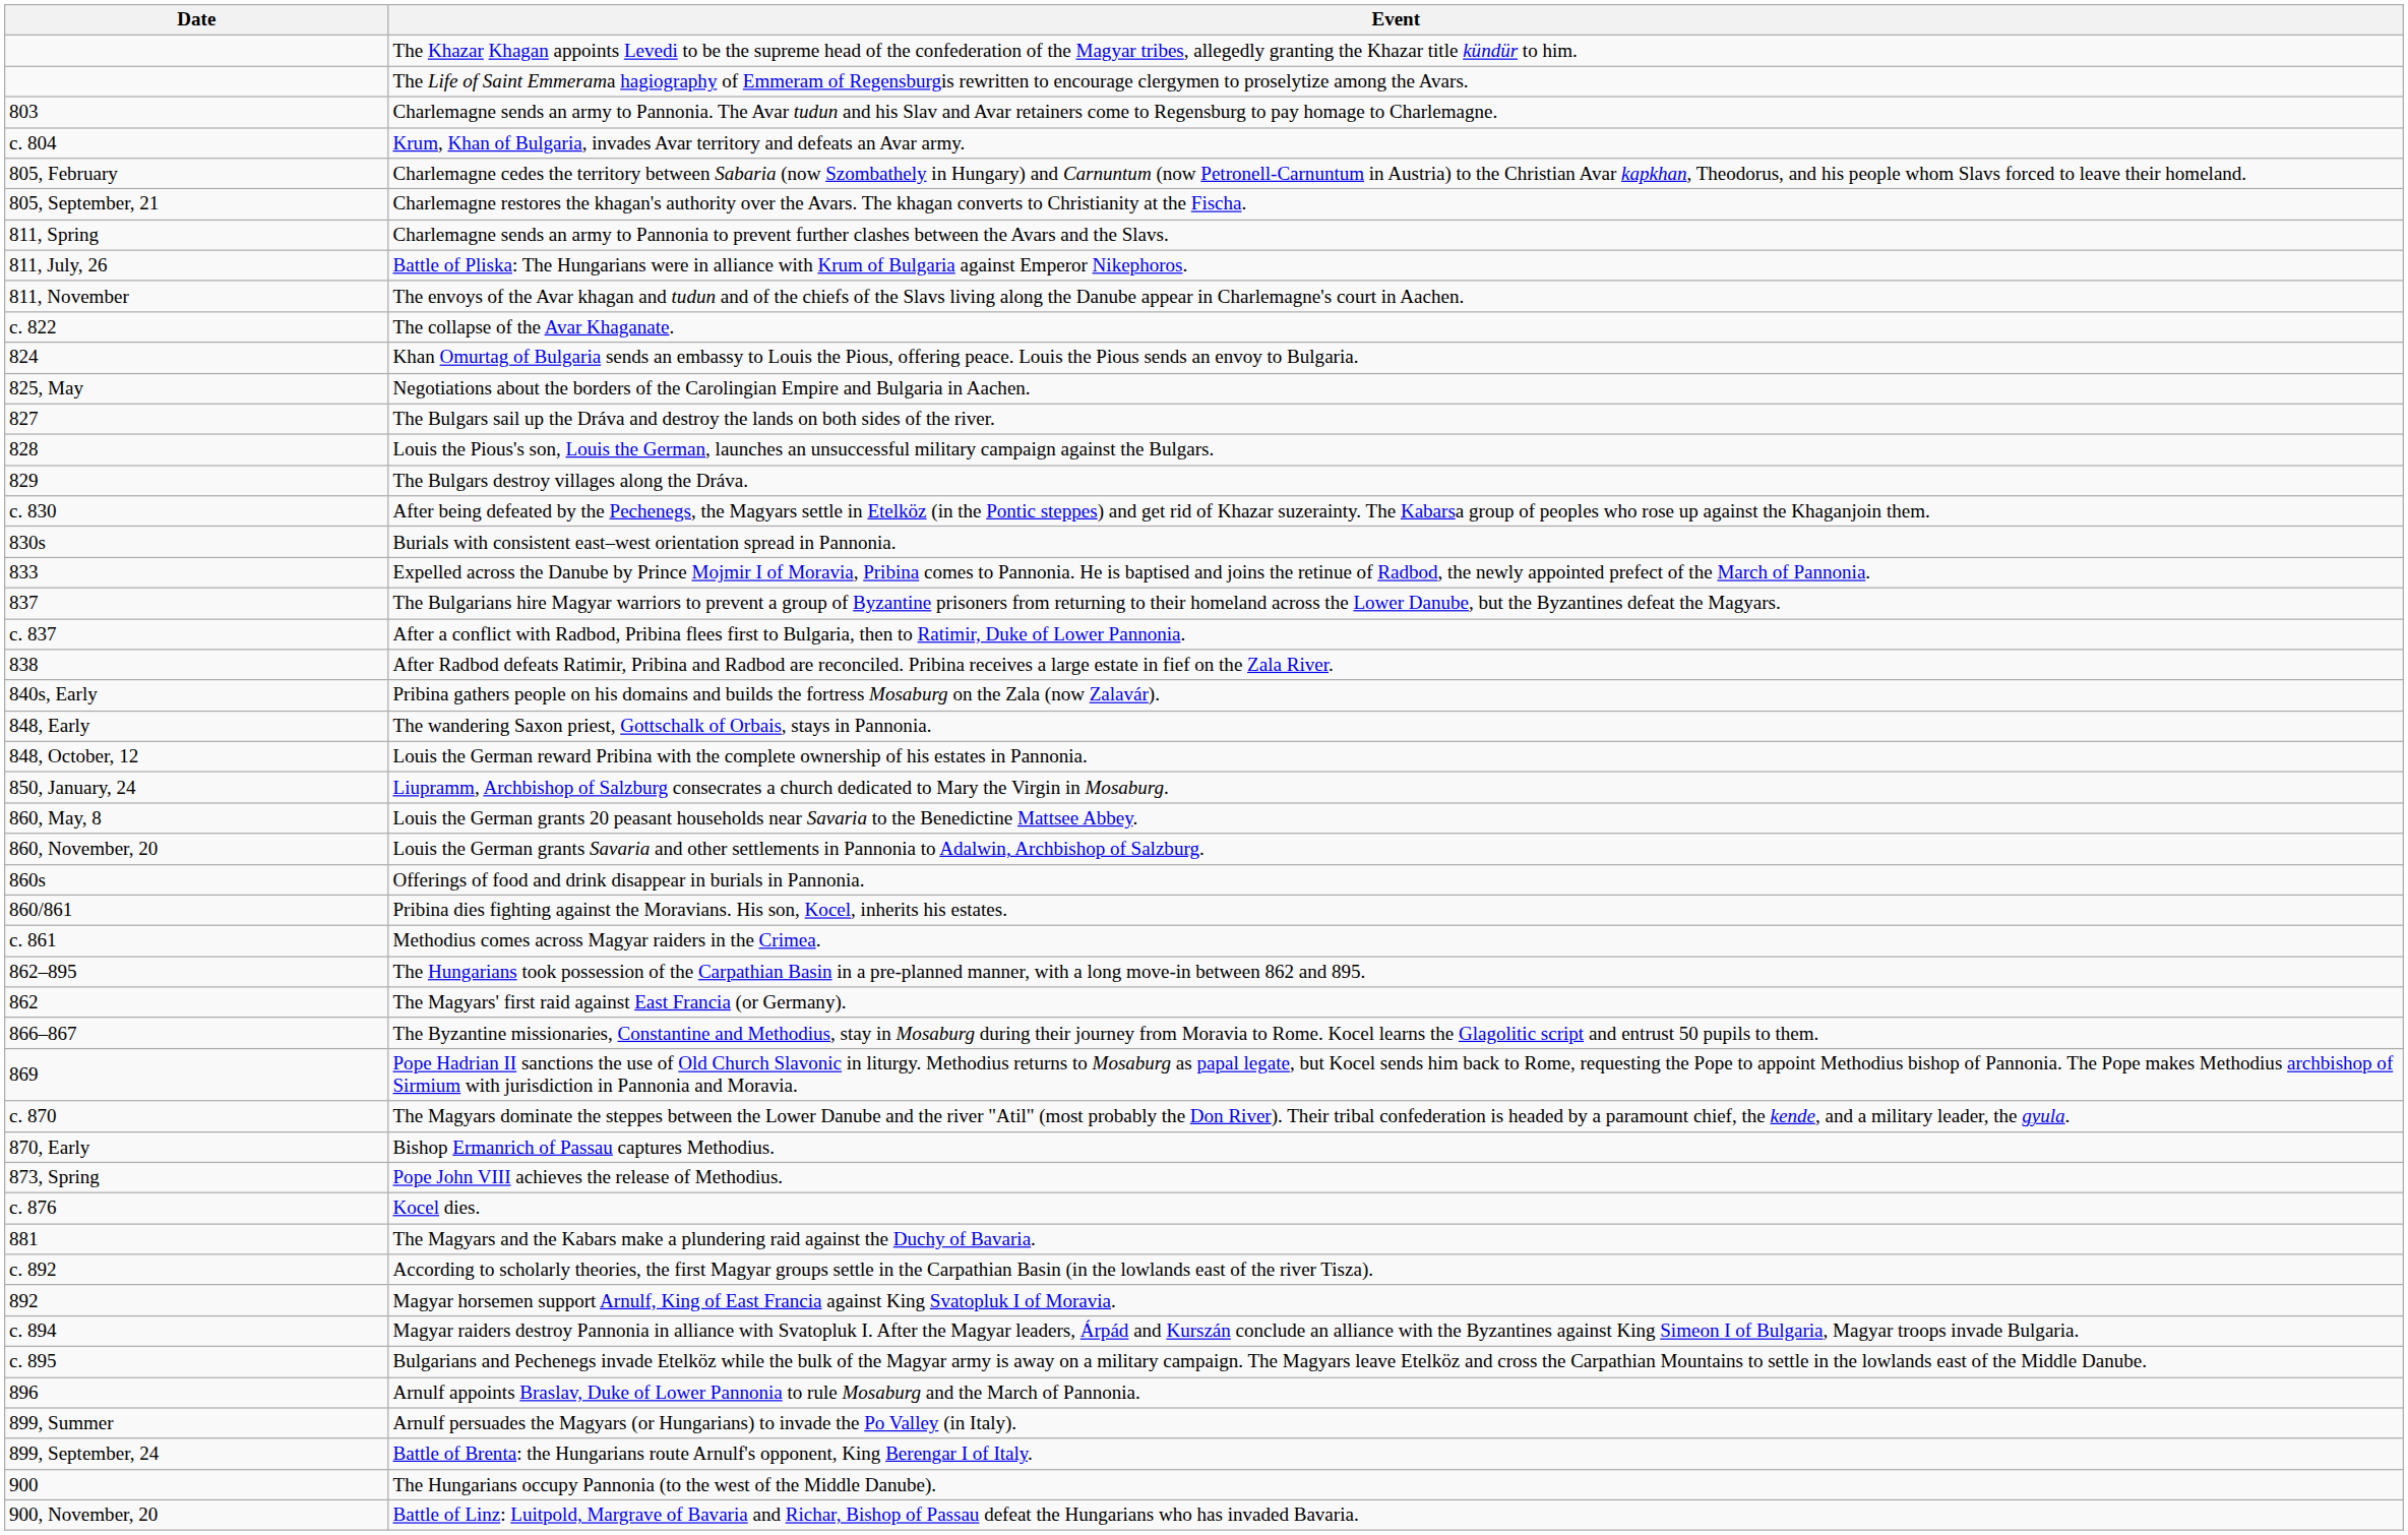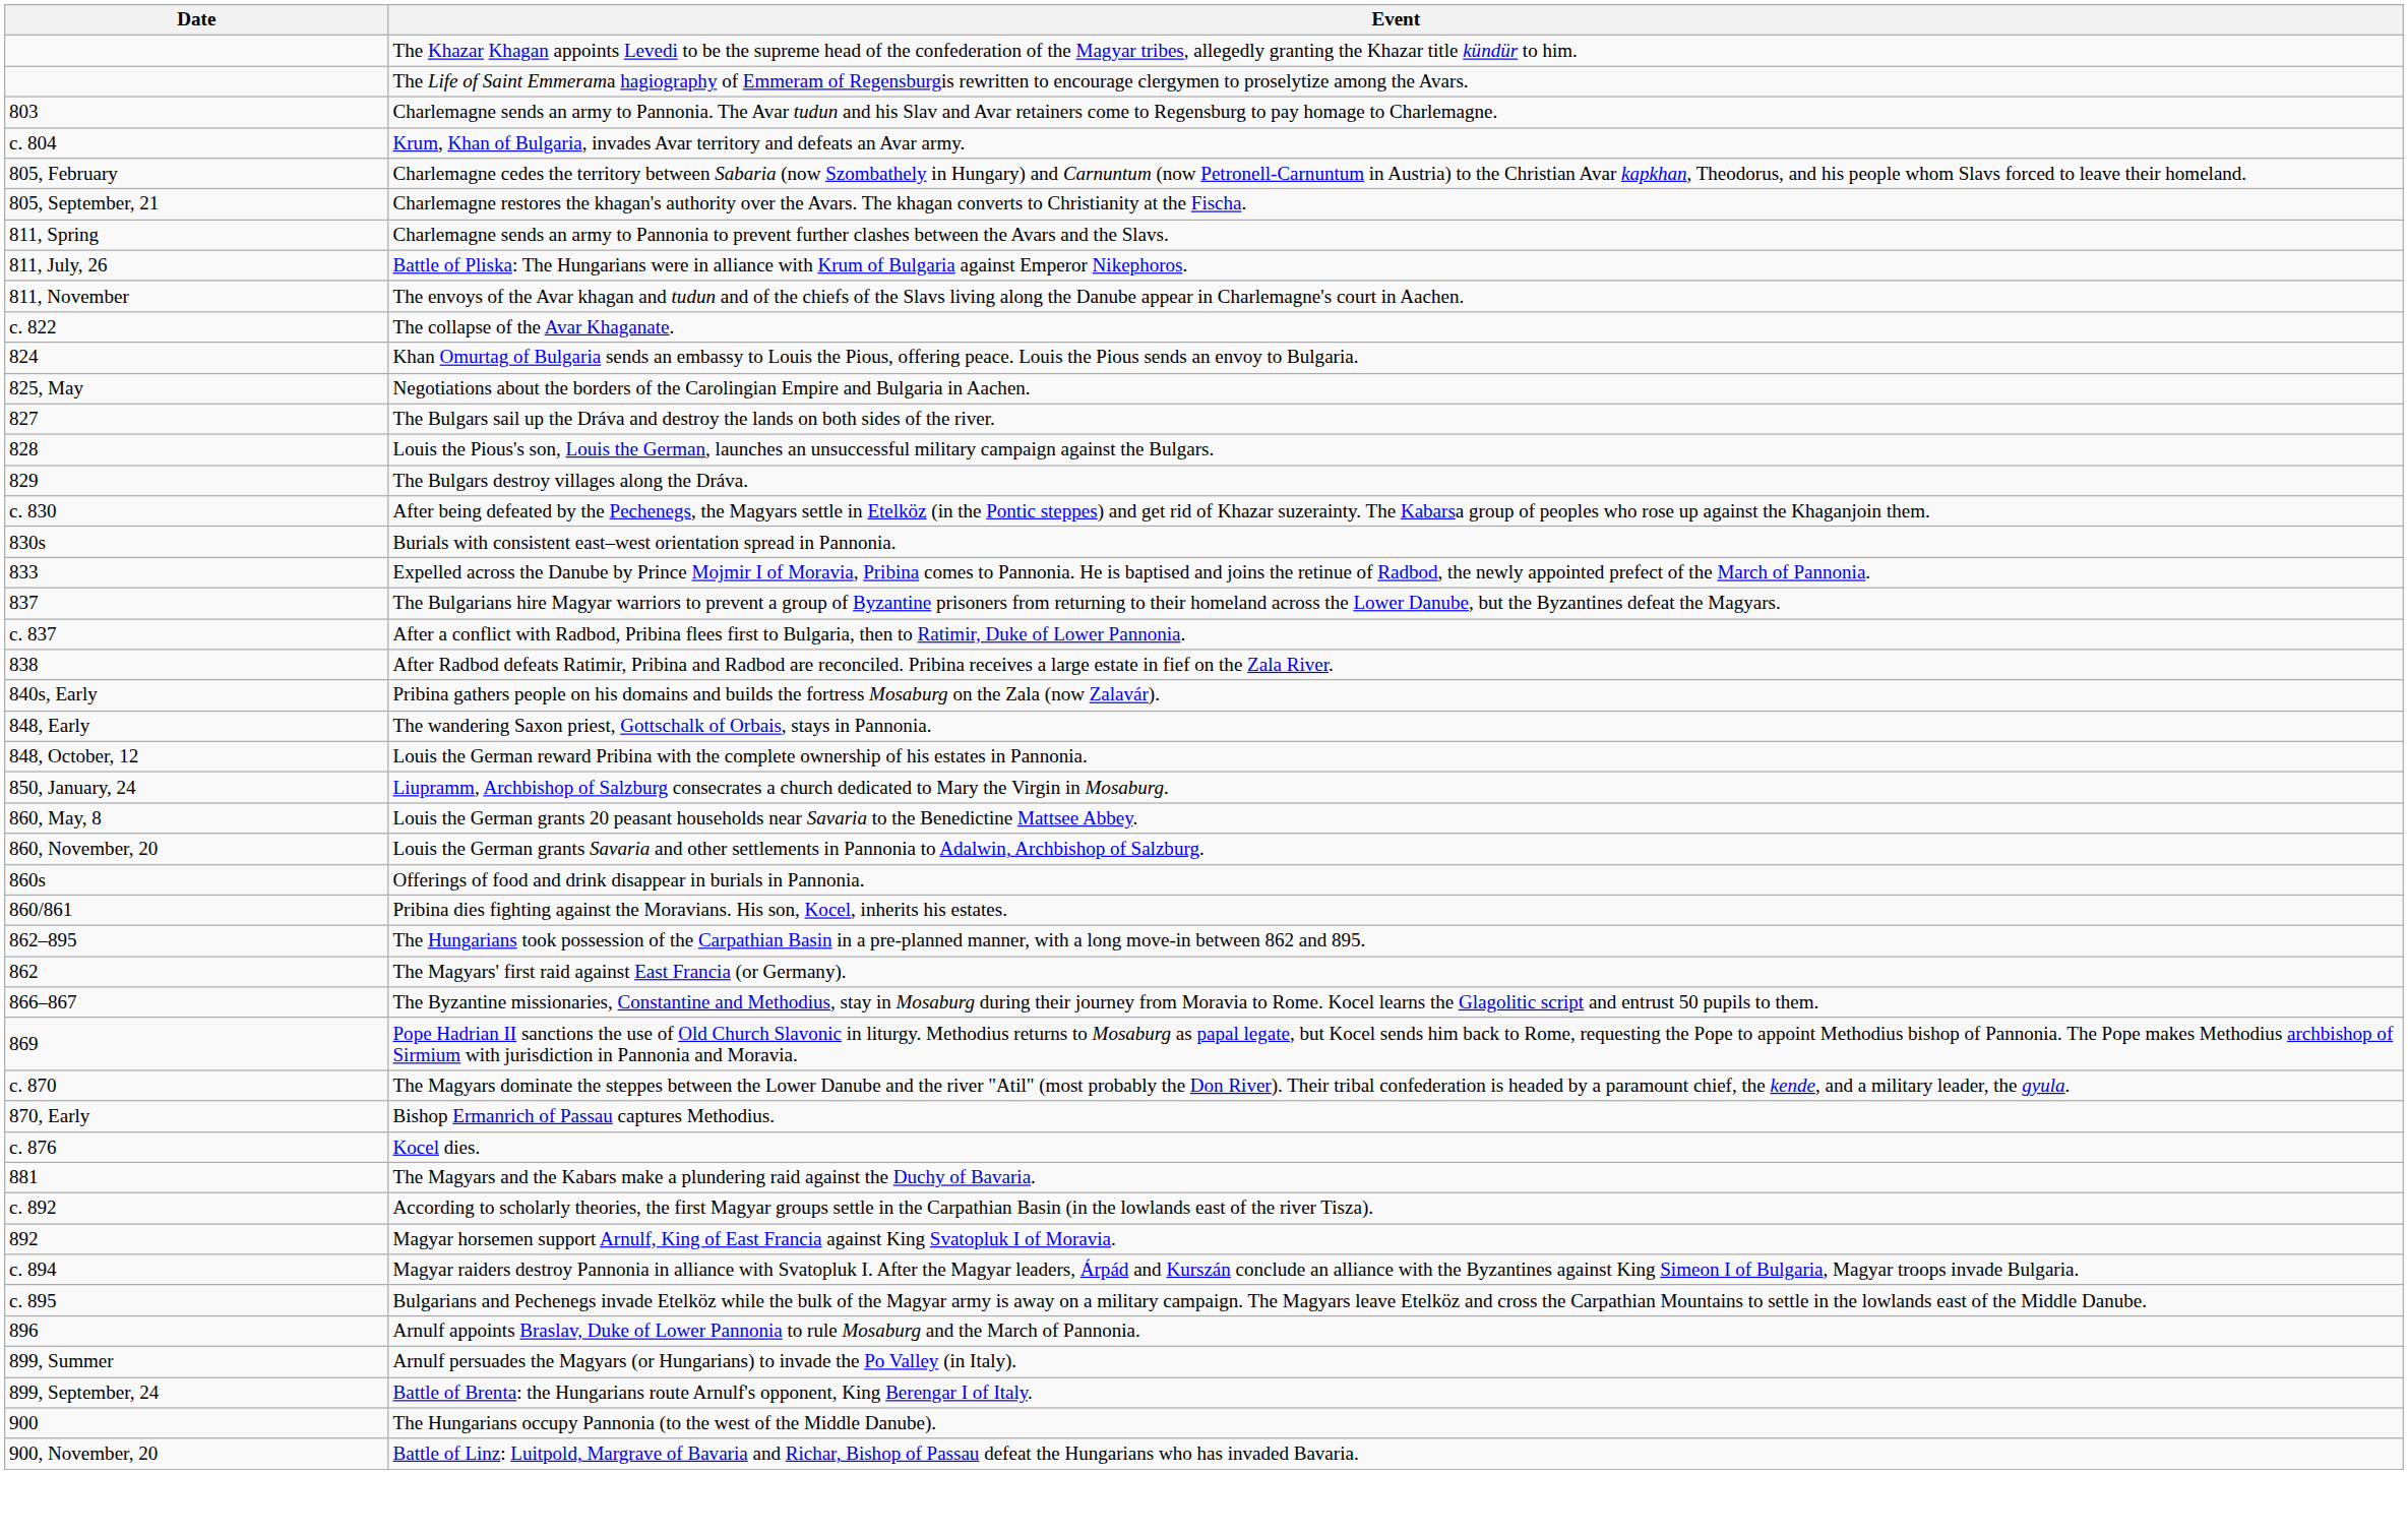- row: c. 861 | Methodius comes across Magyar raiders in the Crimea.
- row: 873, Spring | Pope John VIII achieves the release of Methodius.
